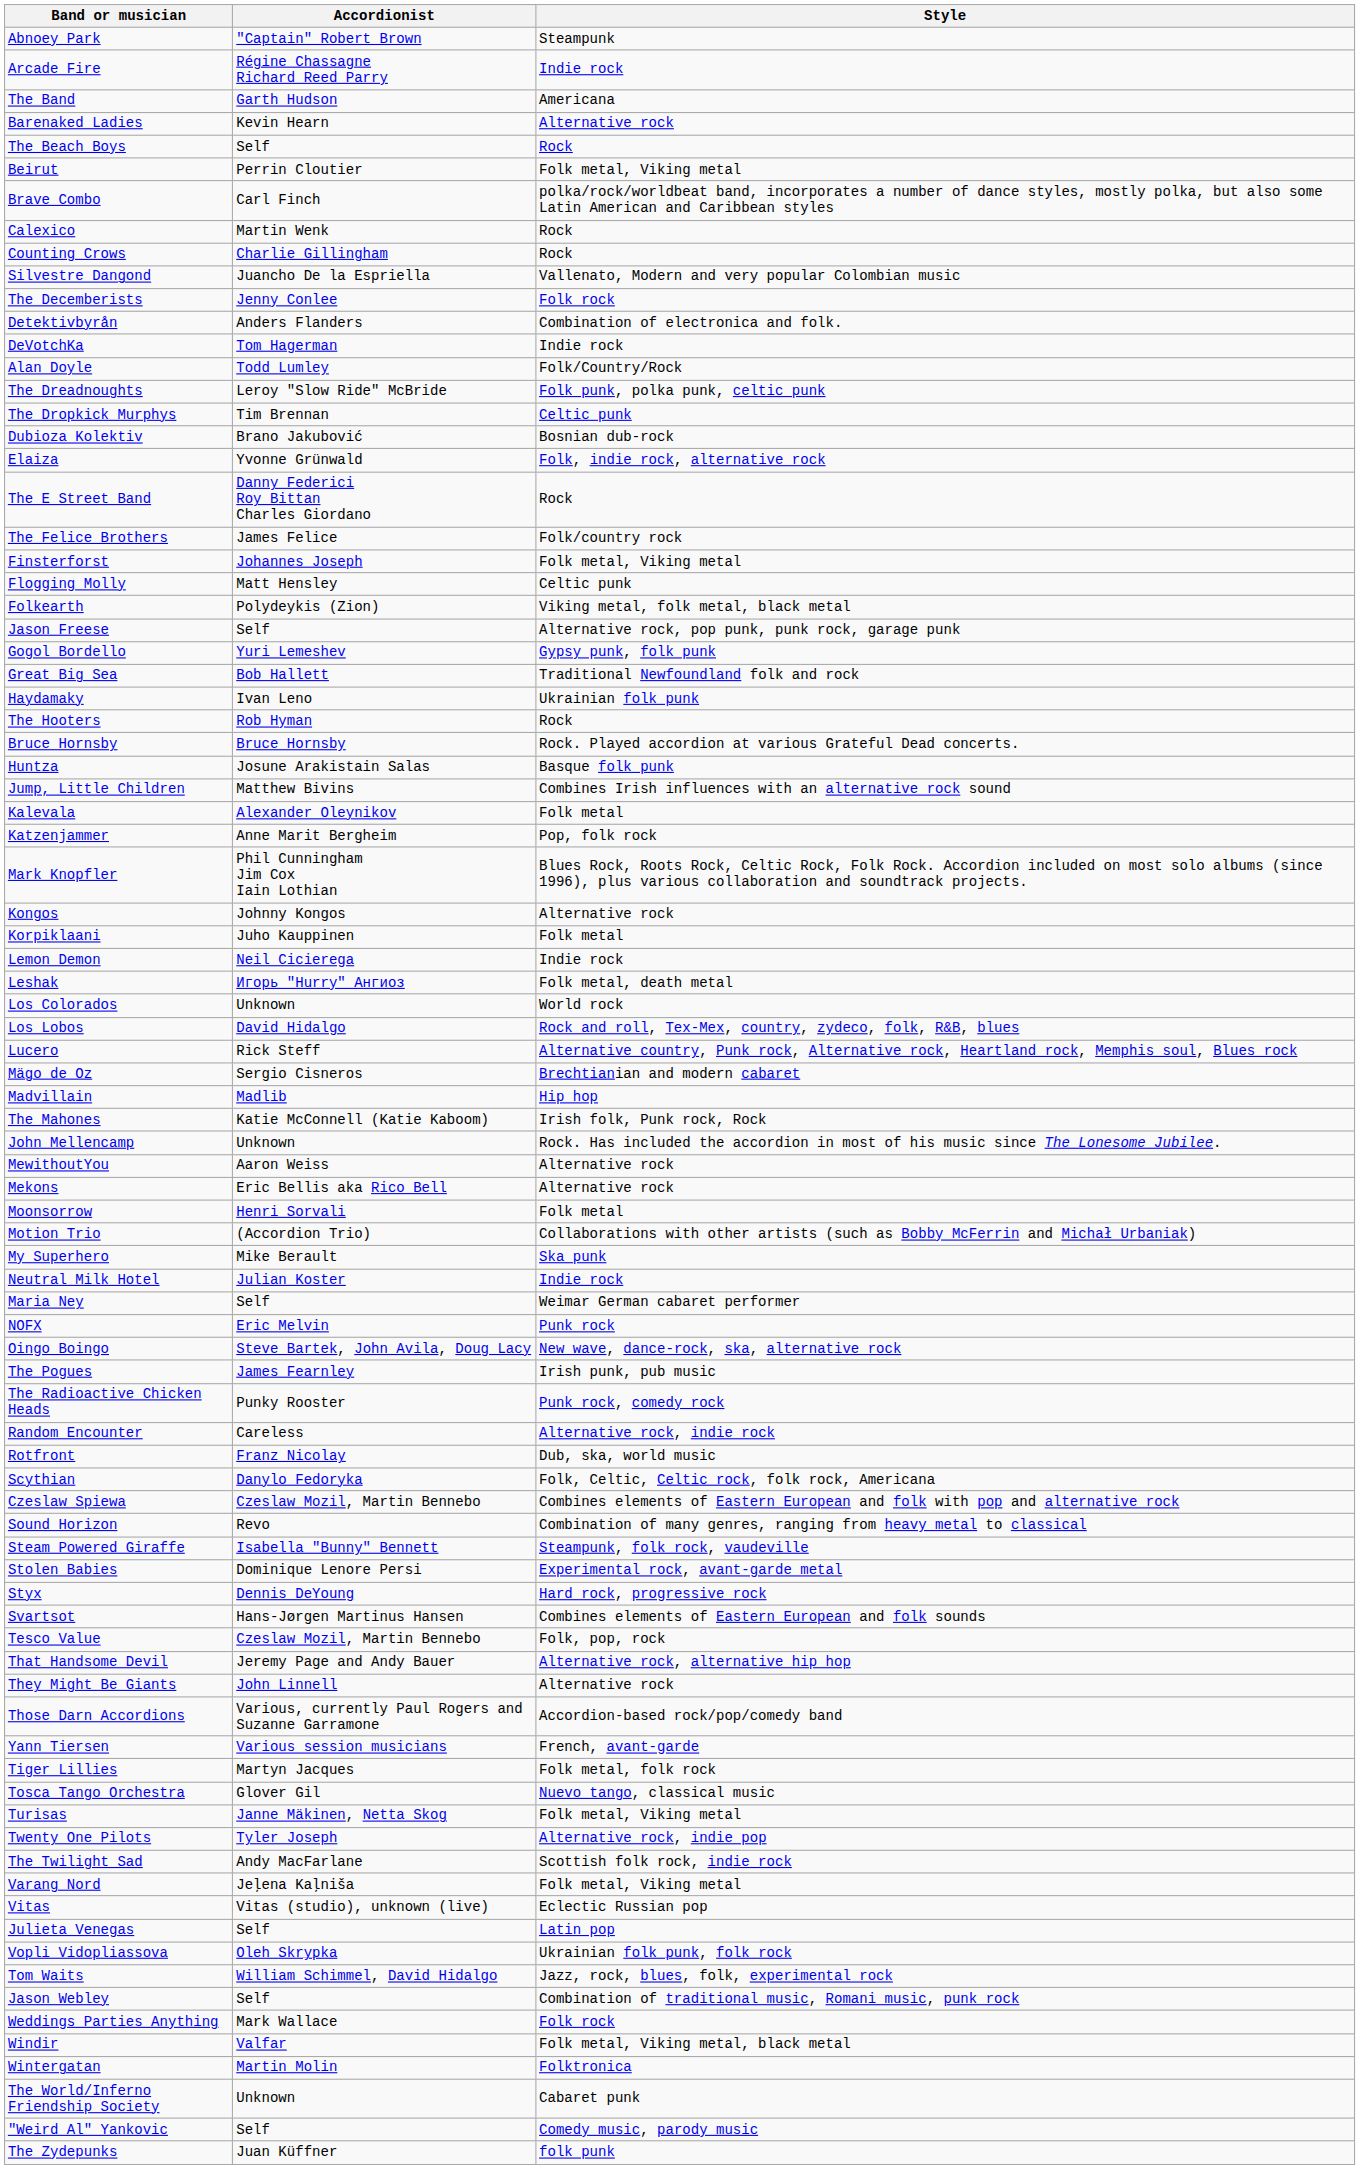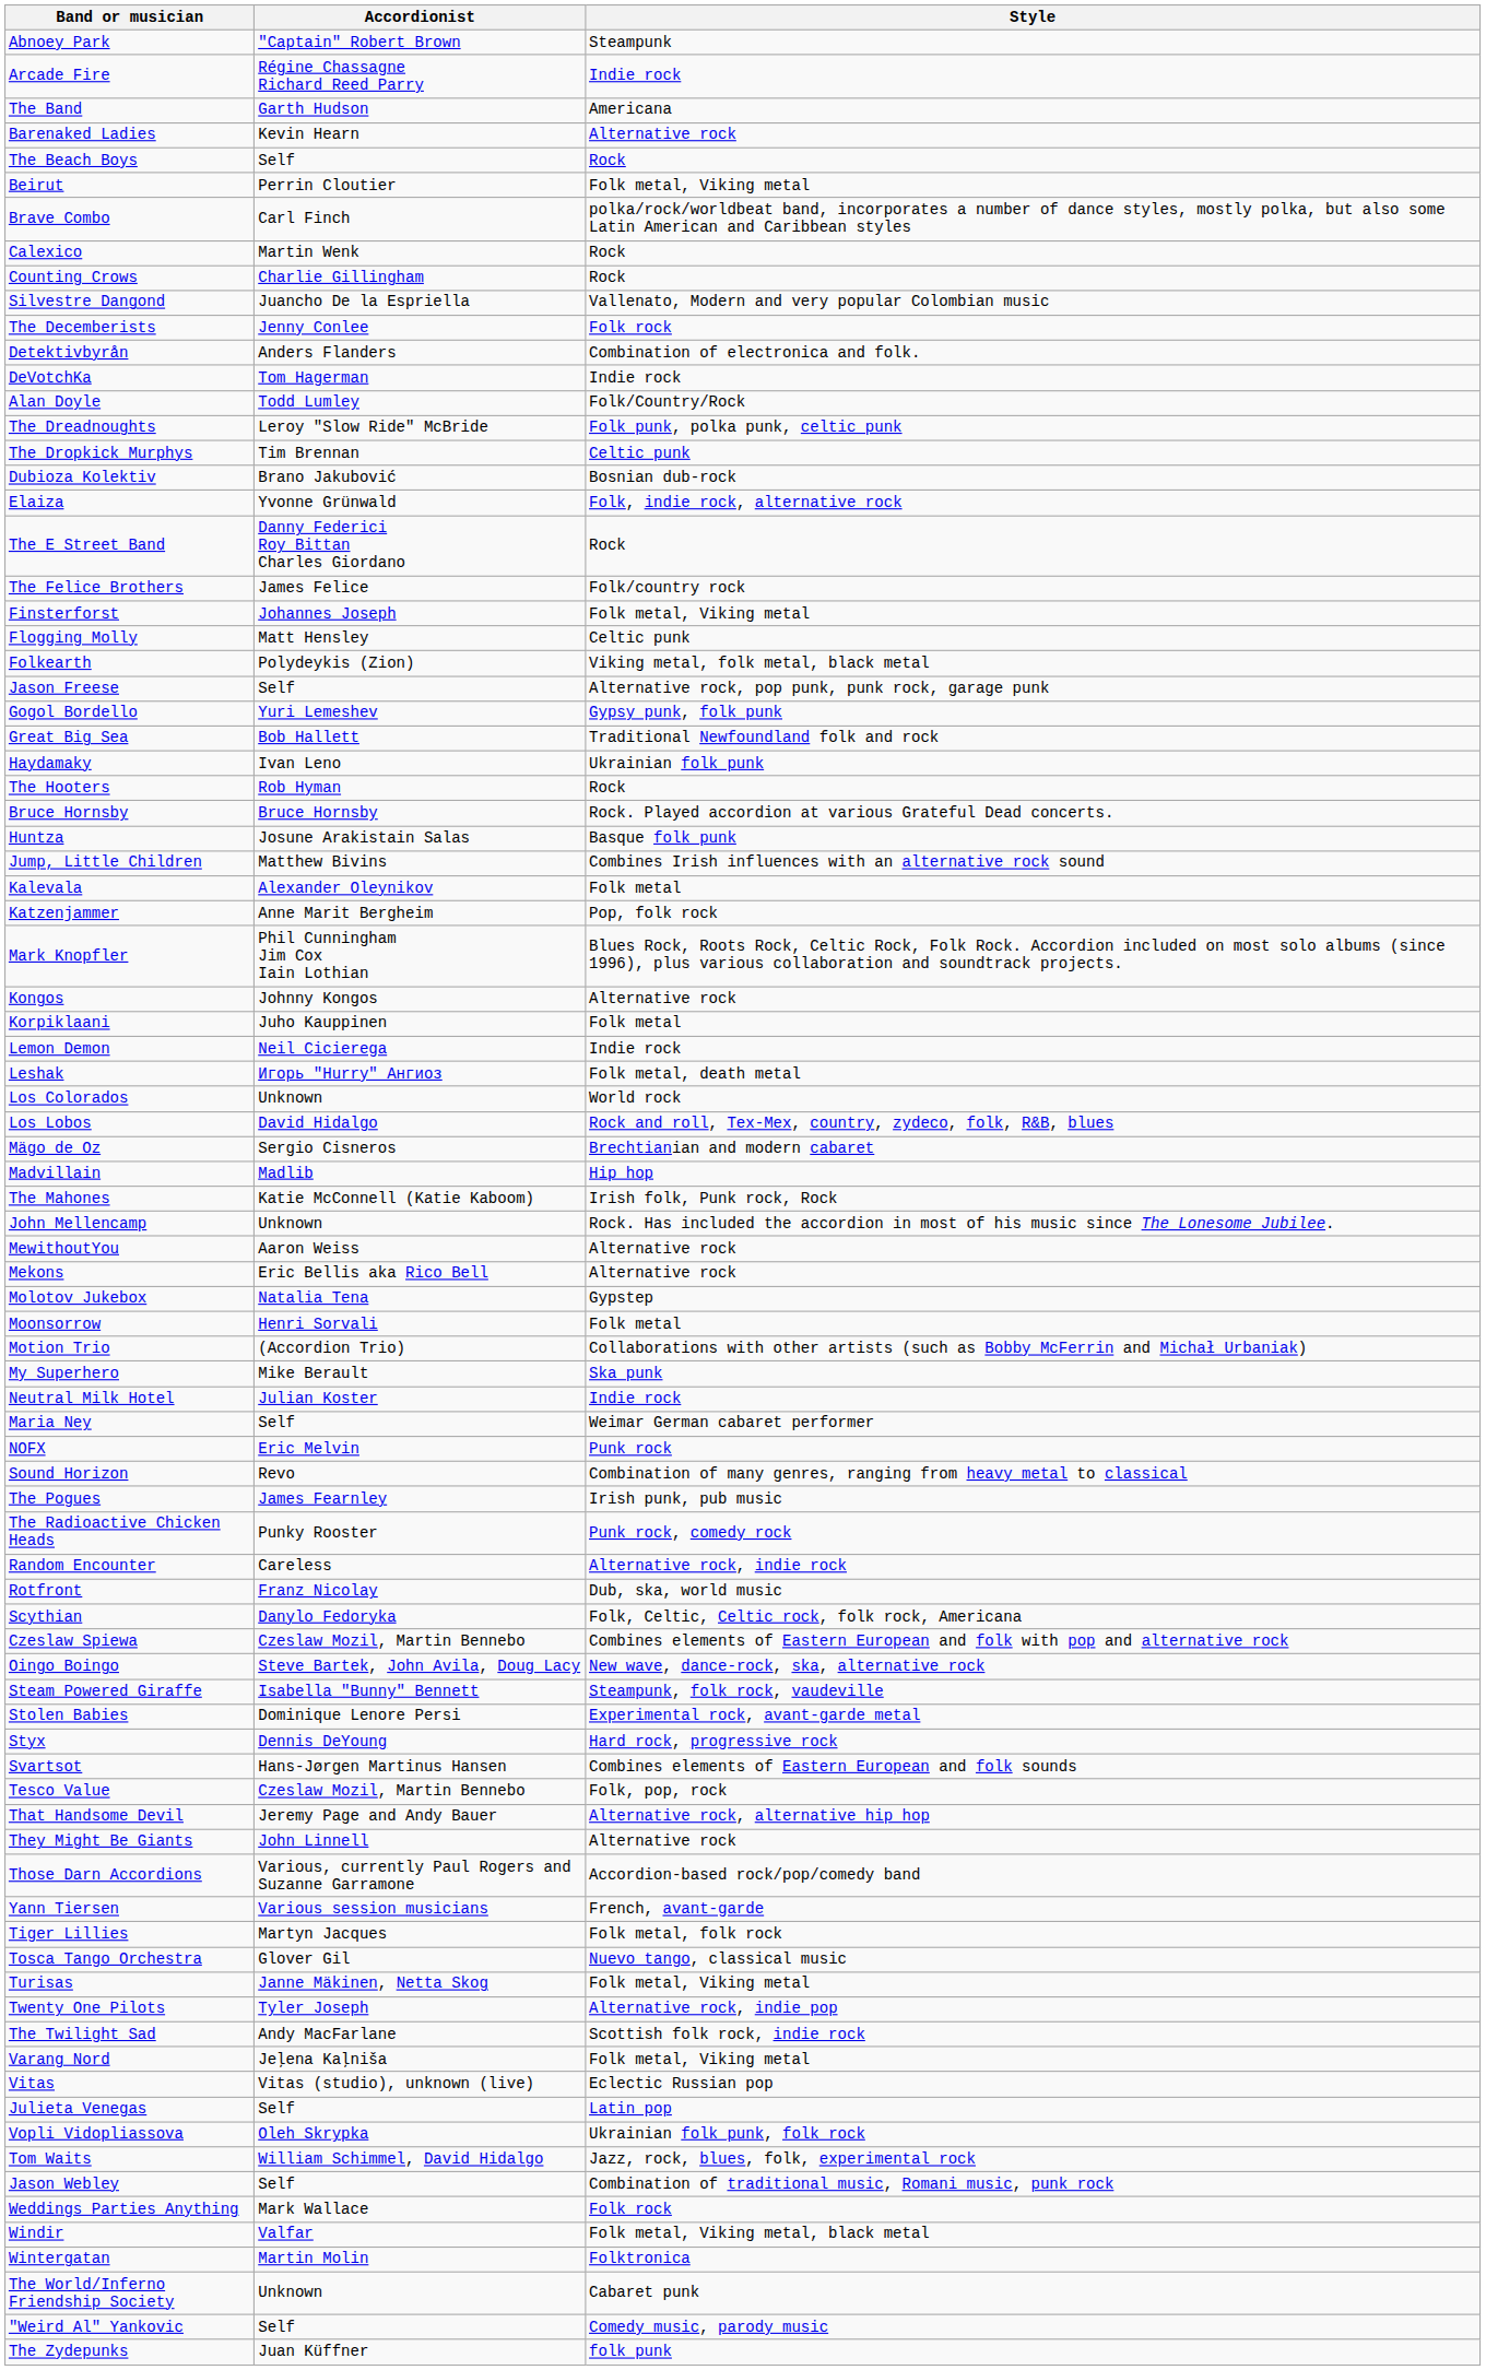- row: Lucero | Rick Steff | Alternative country, Punk rock, Alternative rock, Heartland rock, Memphis soul, Blues rock
+ row: Molotov Jukebox | Natalia Tena | Gypstep
rows swapped: Oingo Boingo <-> Sound Horizon
